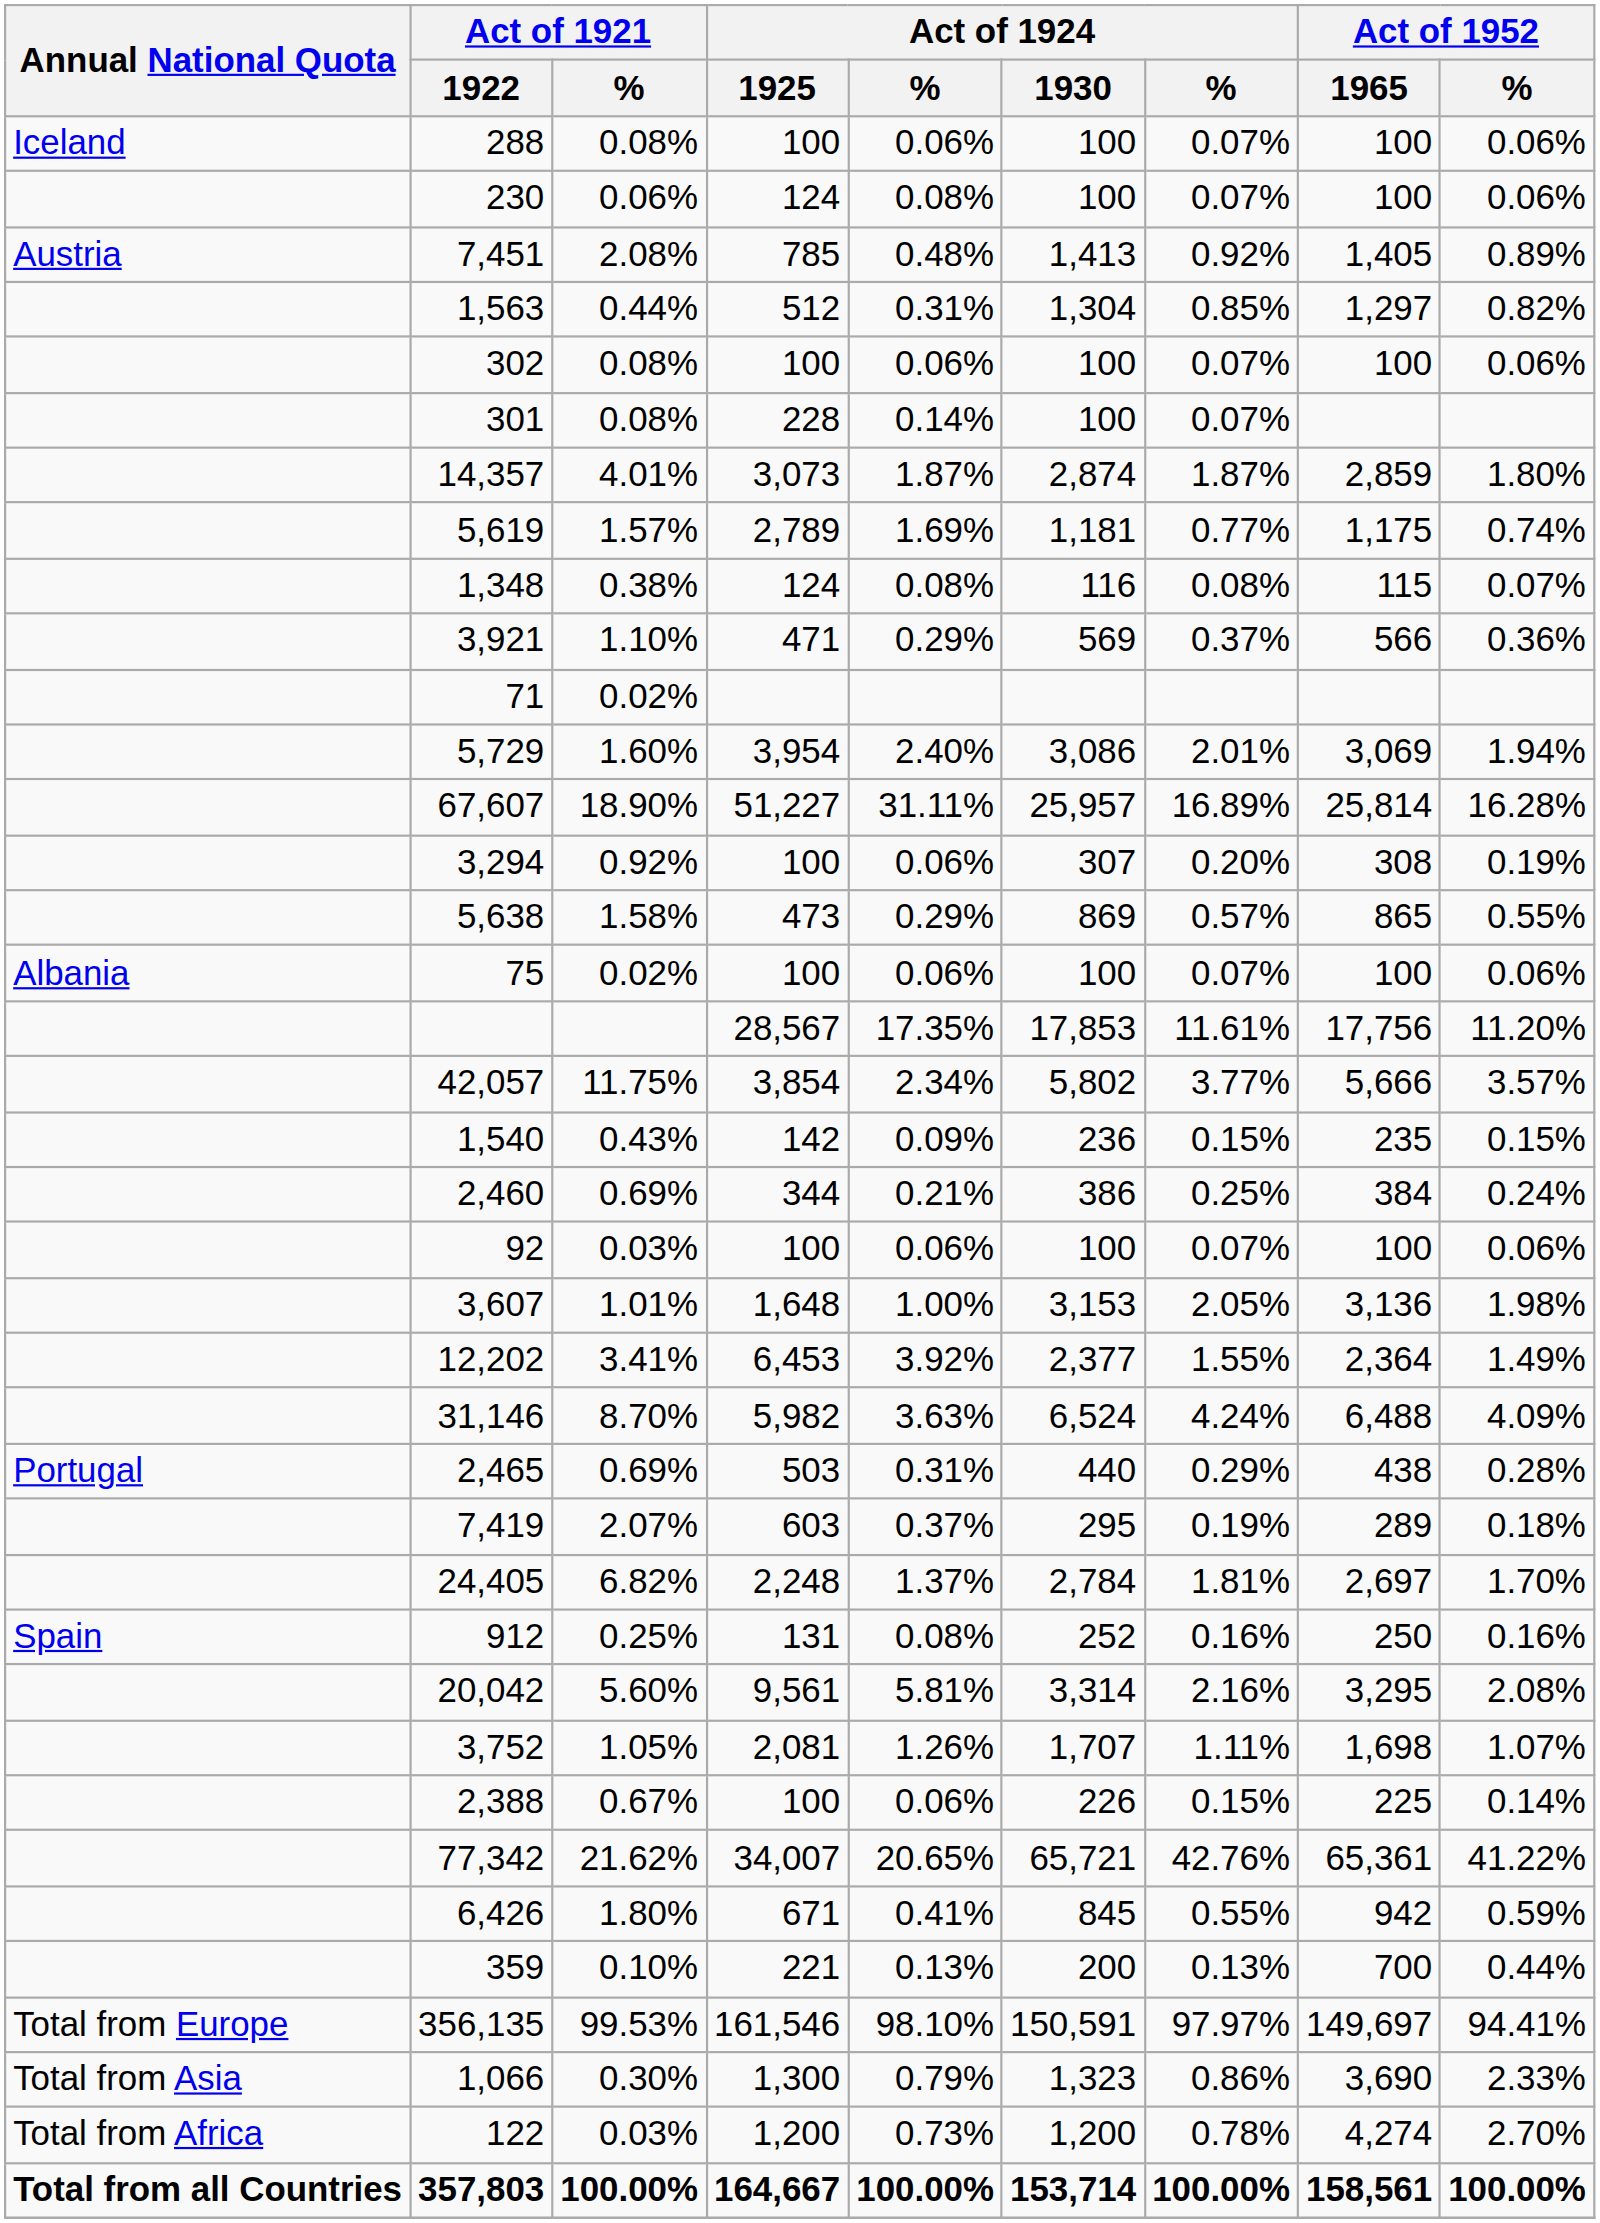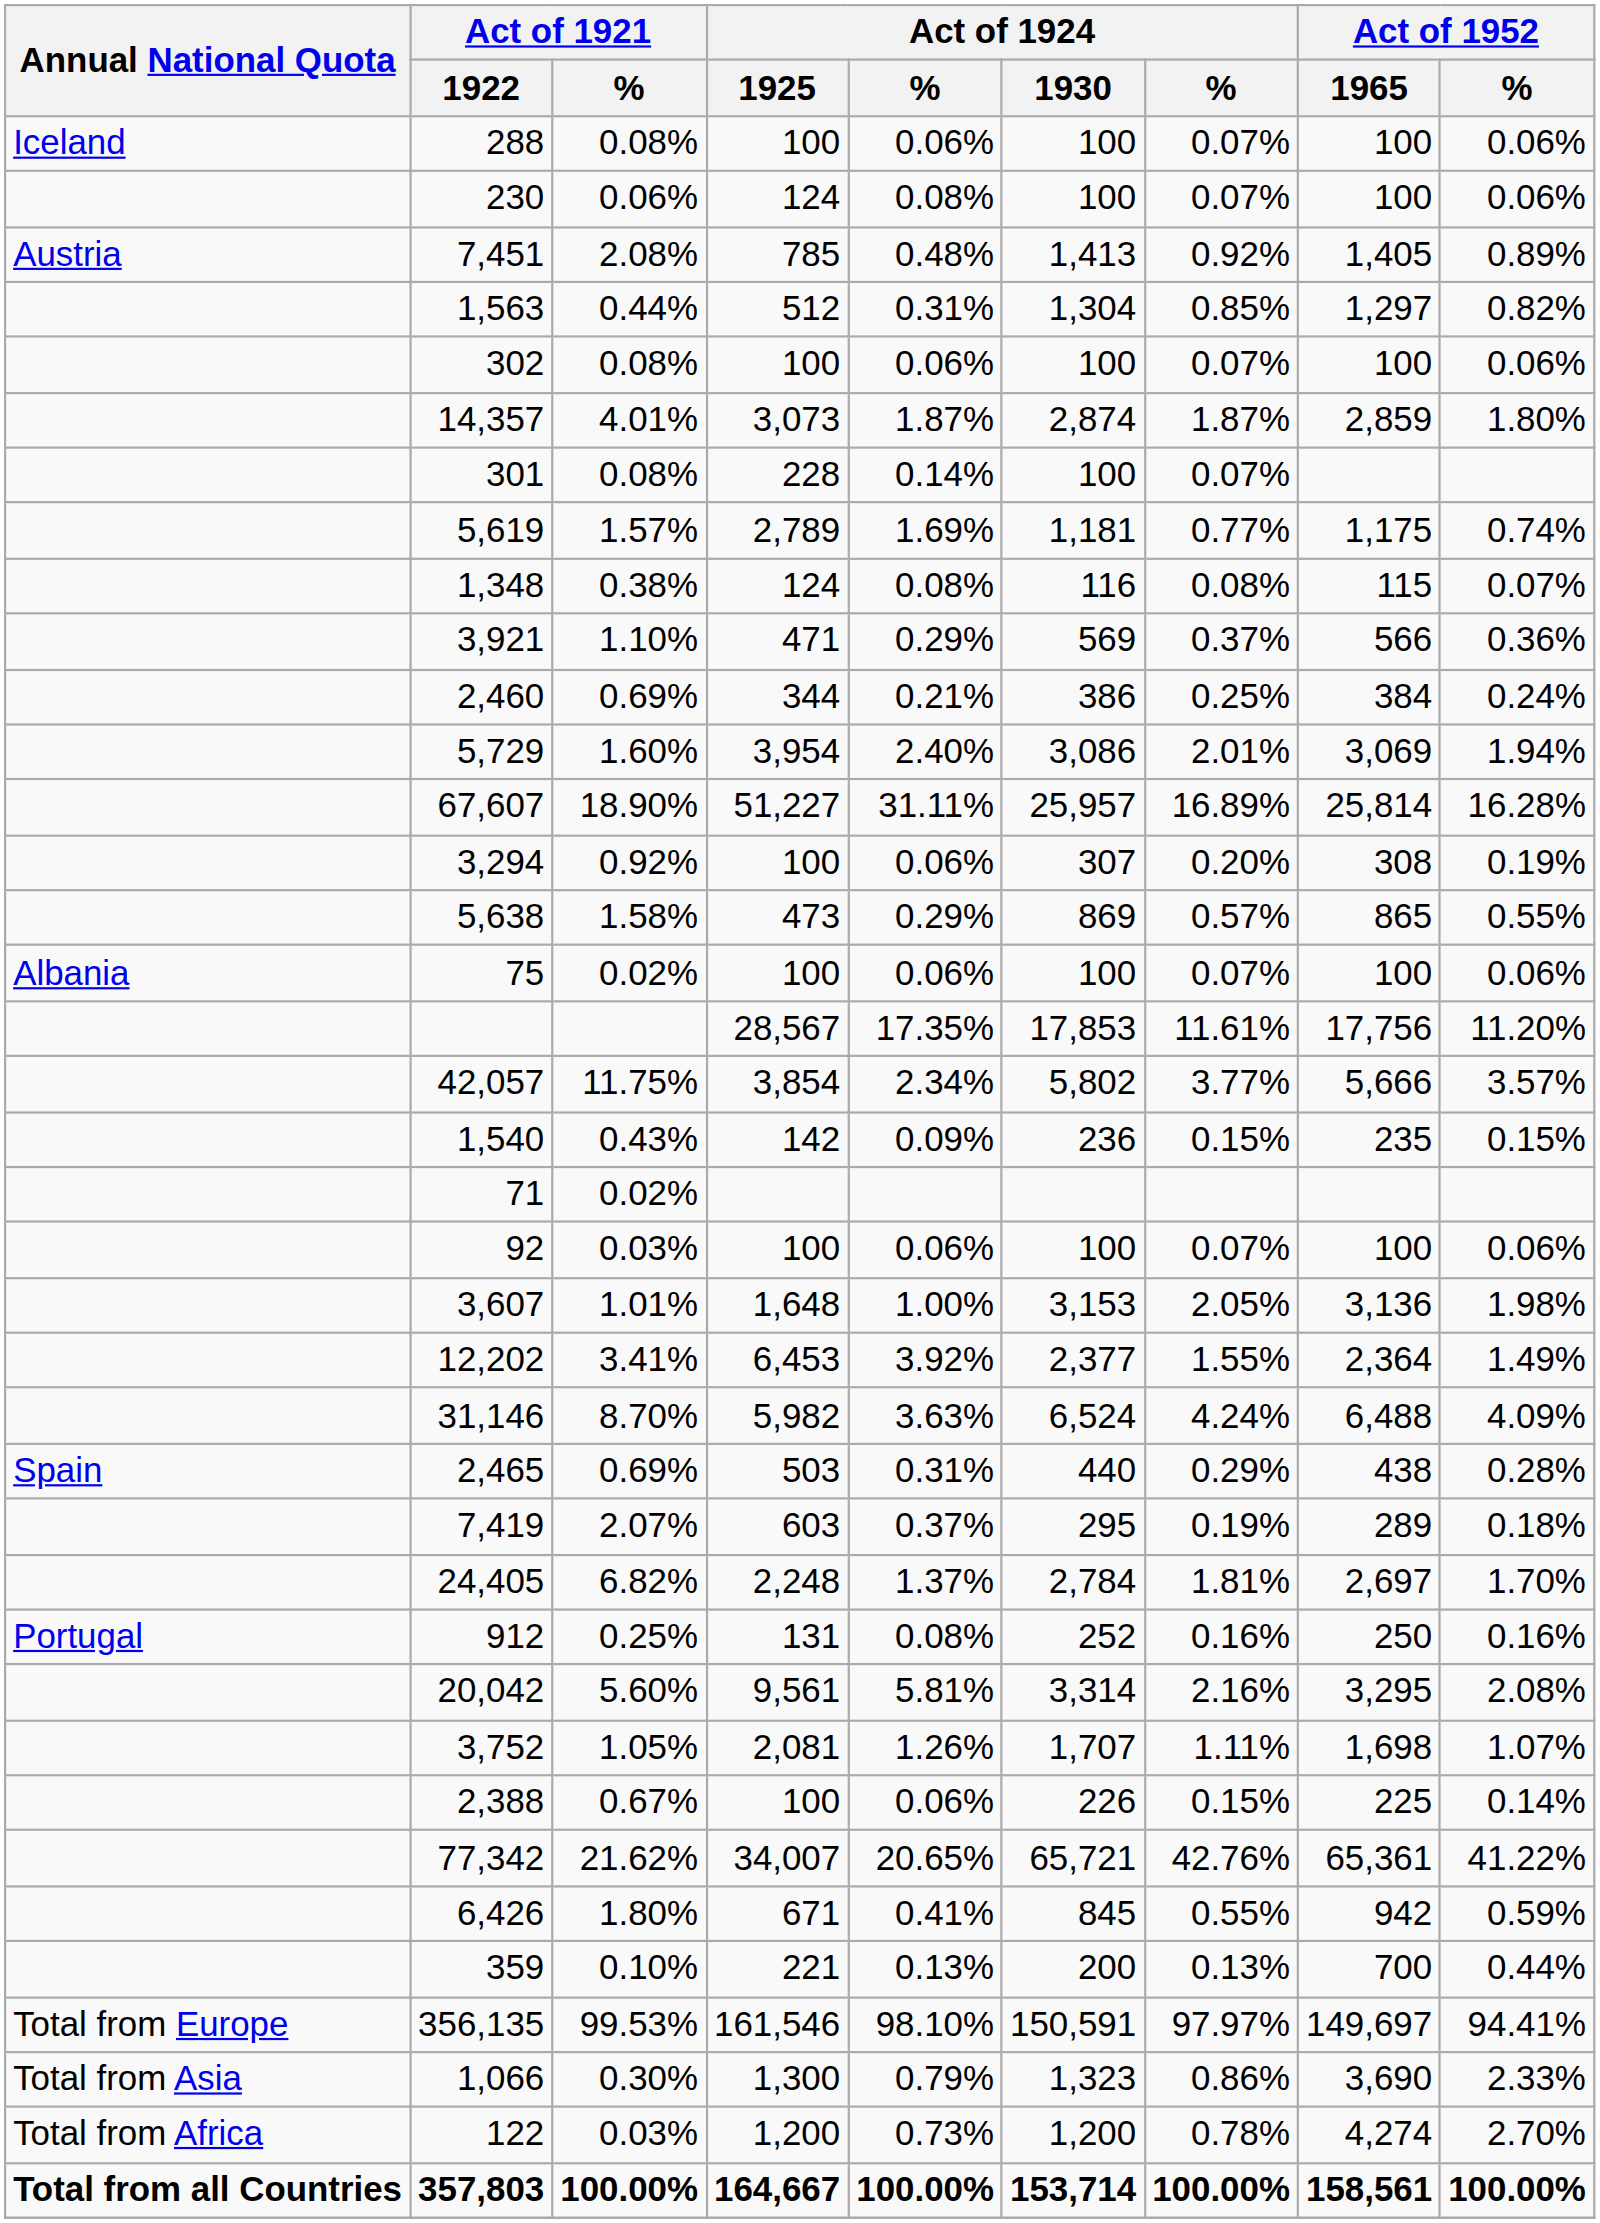rows swapped: 14,357 <-> 301
rows swapped: 71 <-> 2,460
2,465 | Annual National Quota: Portugal -> Spain
912 | Annual National Quota: Spain -> Portugal
